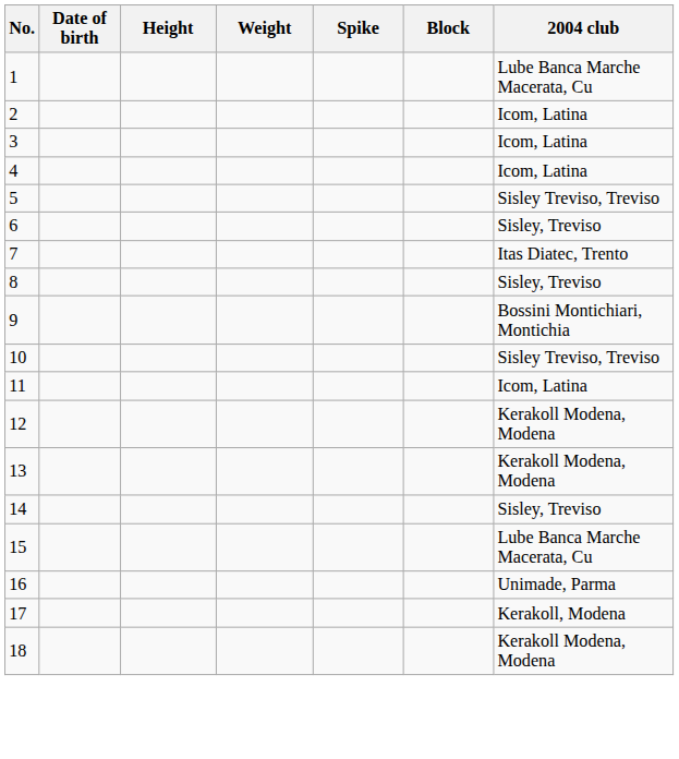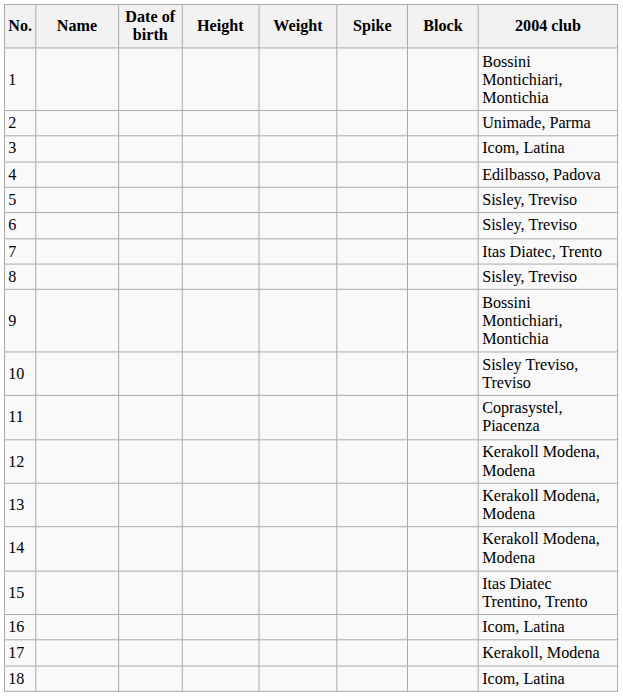+ column: Name
1 | 2004 club: Lube Banca Marche Macerata, Cu -> Bossini Montichiari, Montichia
2 | 2004 club: Icom, Latina -> Unimade, Parma
4 | 2004 club: Icom, Latina -> Edilbasso, Padova
5 | 2004 club: Sisley Treviso, Treviso -> Sisley, Treviso
11 | 2004 club: Icom, Latina -> Coprasystel, Piacenza
14 | 2004 club: Sisley, Treviso -> Kerakoll Modena, Modena
15 | 2004 club: Lube Banca Marche Macerata, Cu -> Itas Diatec Trentino, Trento
16 | 2004 club: Unimade, Parma -> Icom, Latina
18 | 2004 club: Kerakoll Modena, Modena -> Icom, Latina
